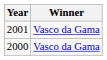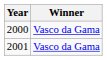rows swapped: 2000 <-> 2001
